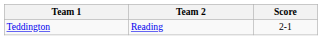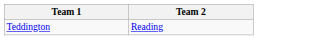- column: Score | 2-1
